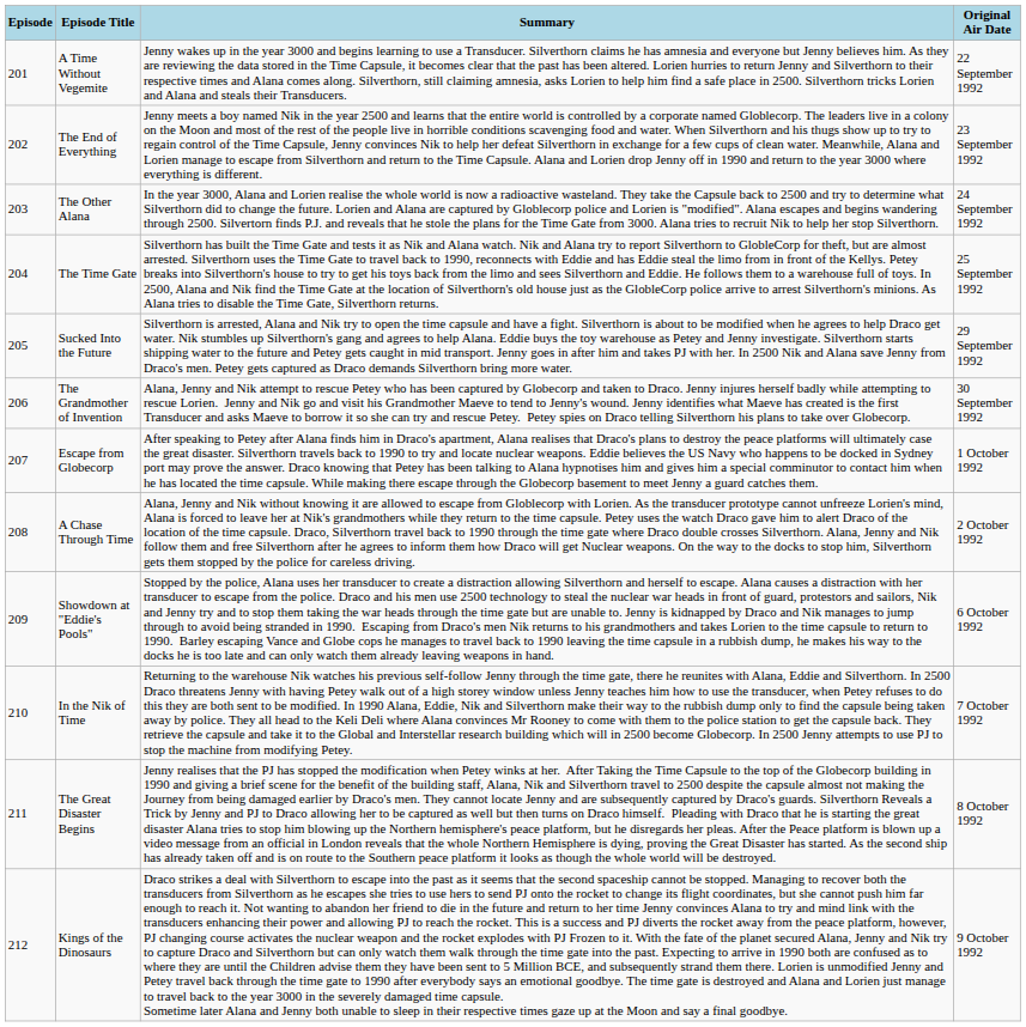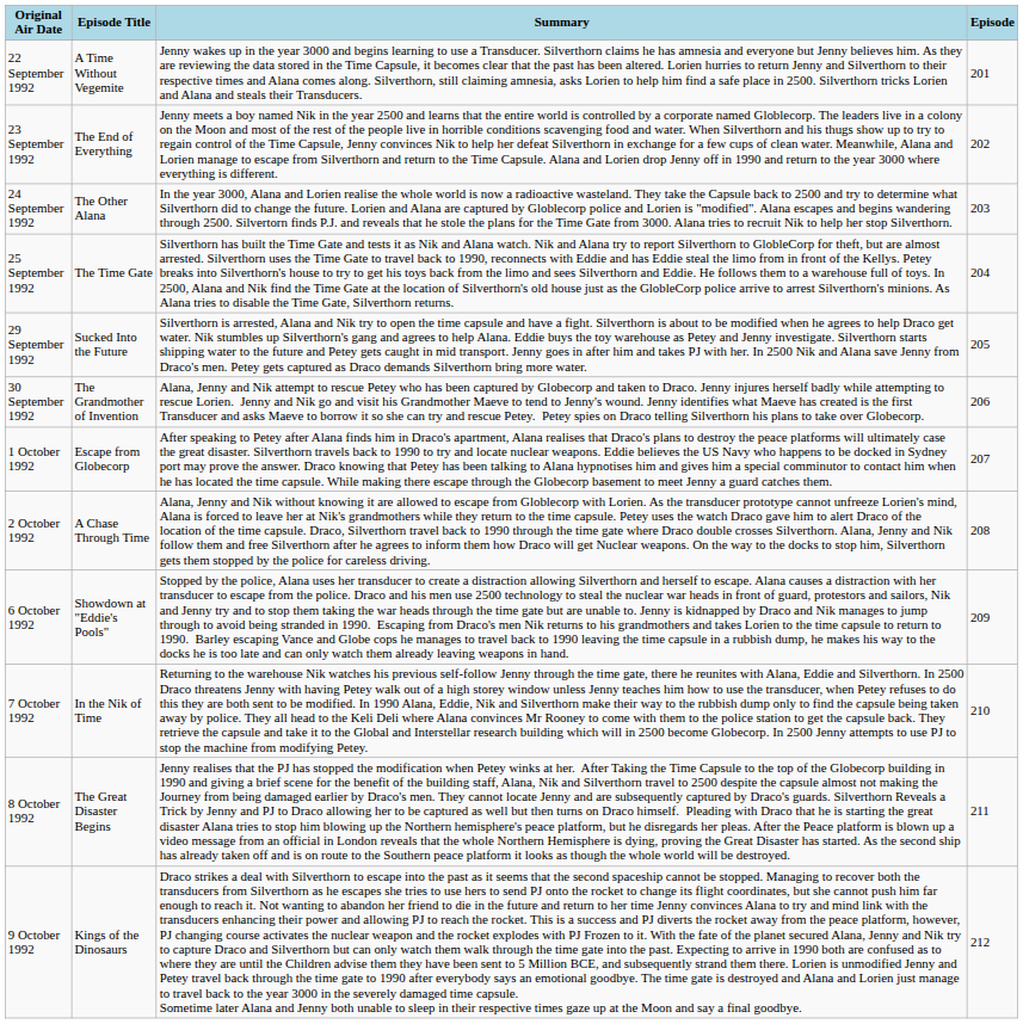columns swapped: Episode <-> Original Air Date
